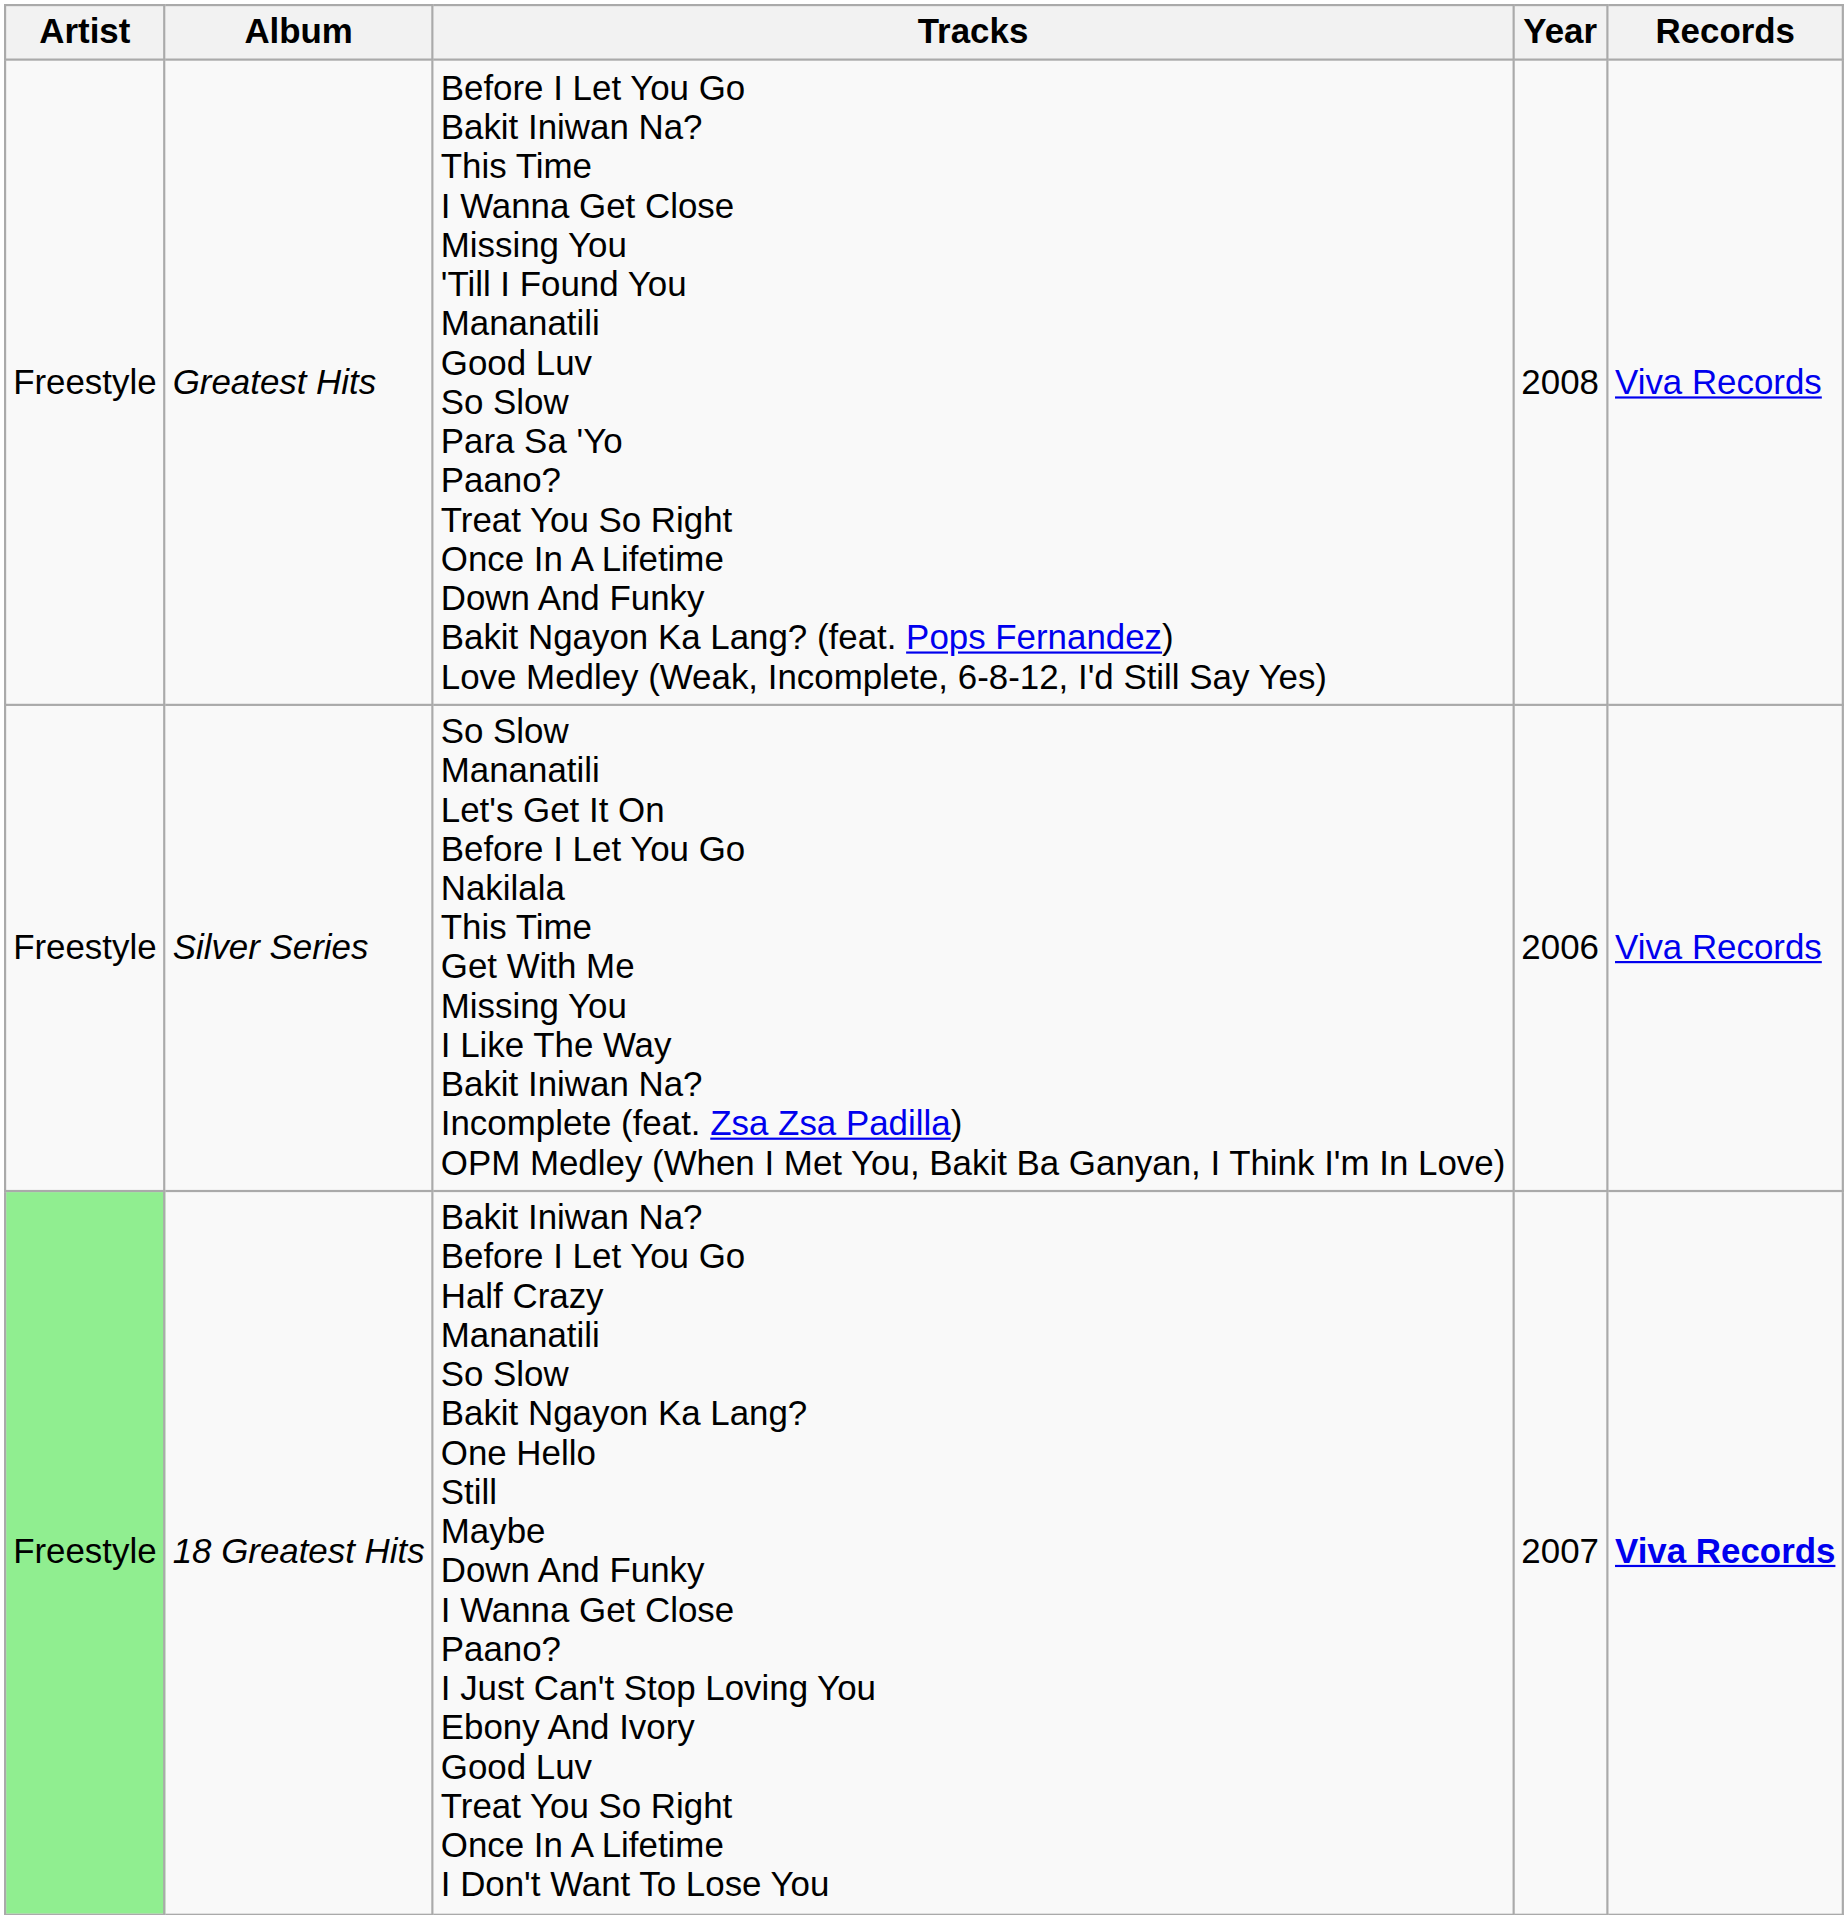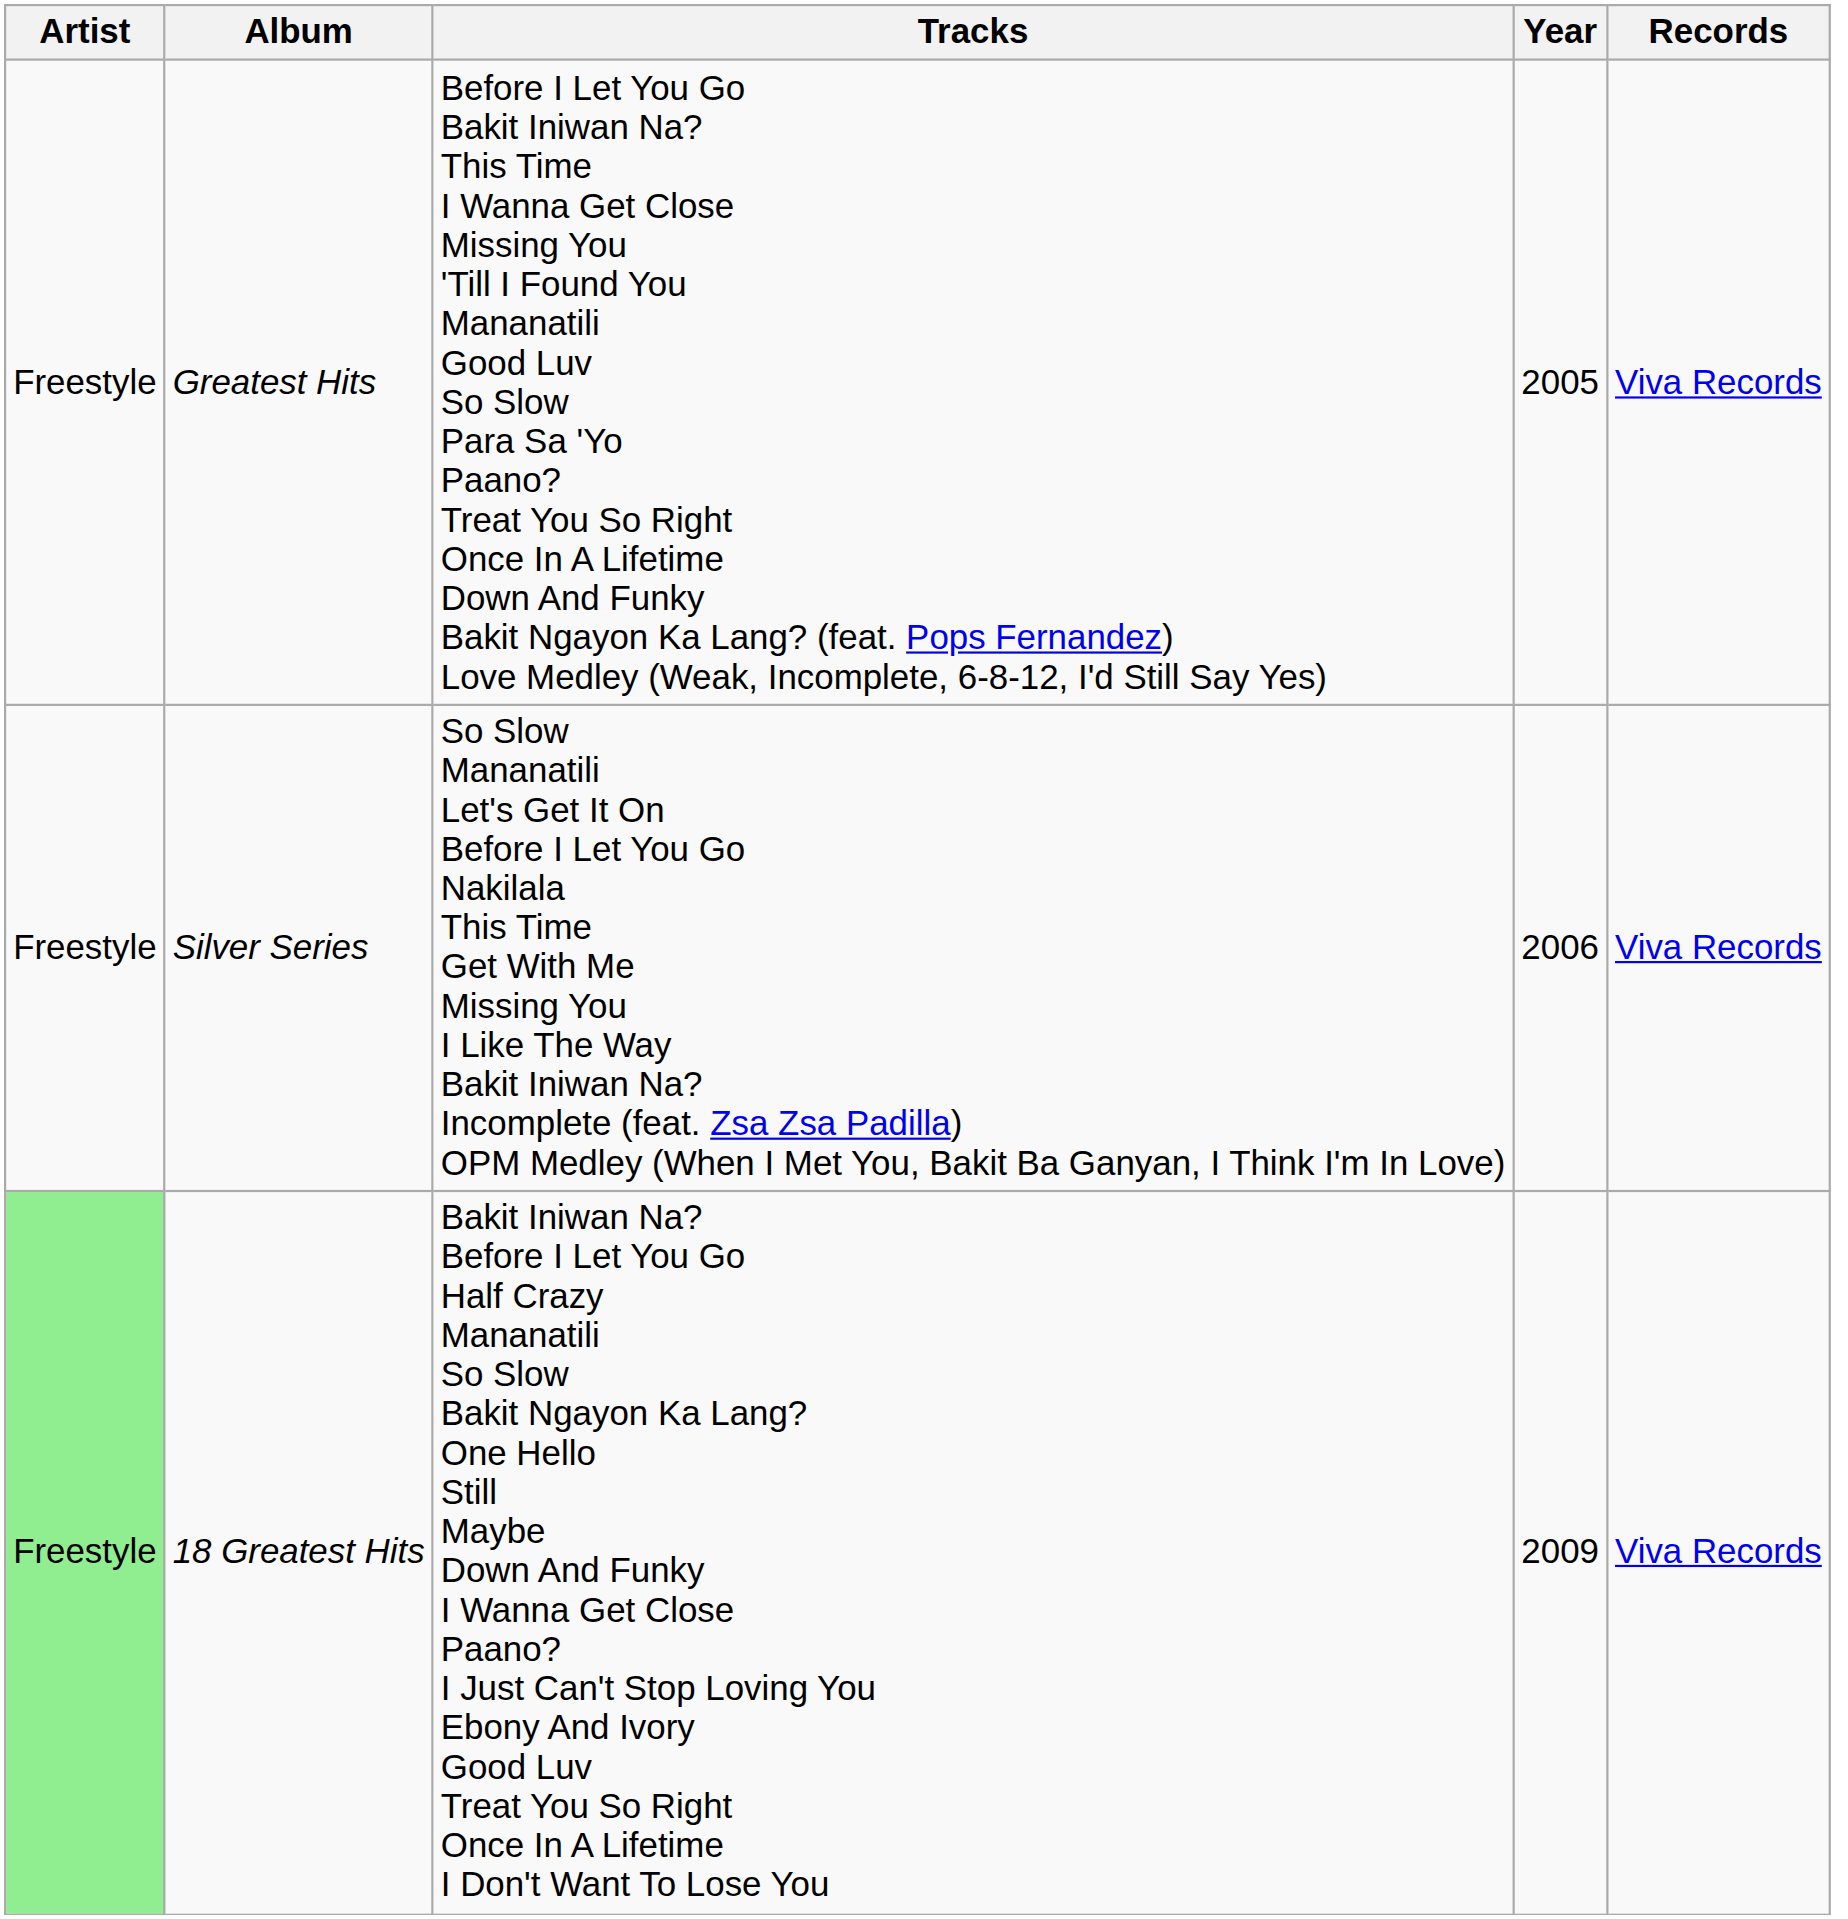Greatest Hits | Year: 2008 -> 2005
18 Greatest Hits | Year: 2007 -> 2009
18 Greatest Hits | Records: bold -> normal
